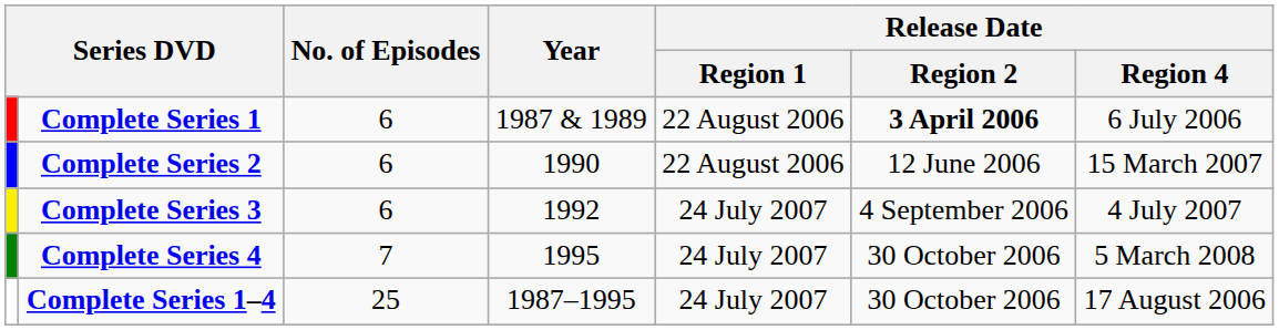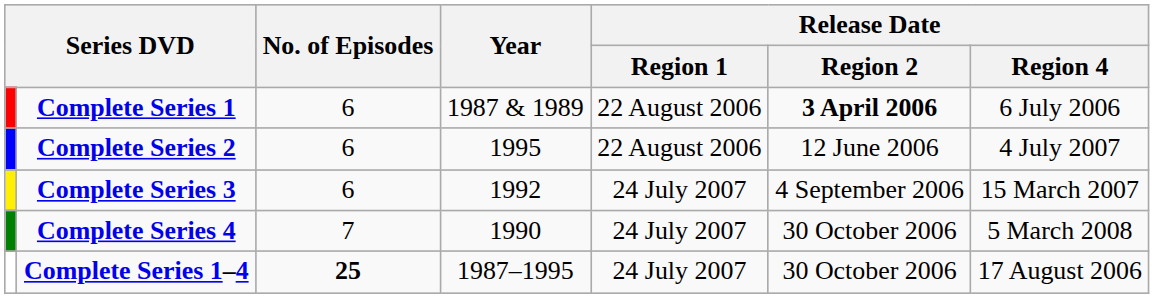Complete Series 2 | Year: 1990 -> 1995
Complete Series 2 | Release Date / Region 4: 15 March 2007 -> 4 July 2007
Complete Series 3 | Release Date / Region 4: 4 July 2007 -> 15 March 2007
Complete Series 4 | Year: 1995 -> 1990
Complete Series 1–4 | No. of Episodes: normal -> bold
